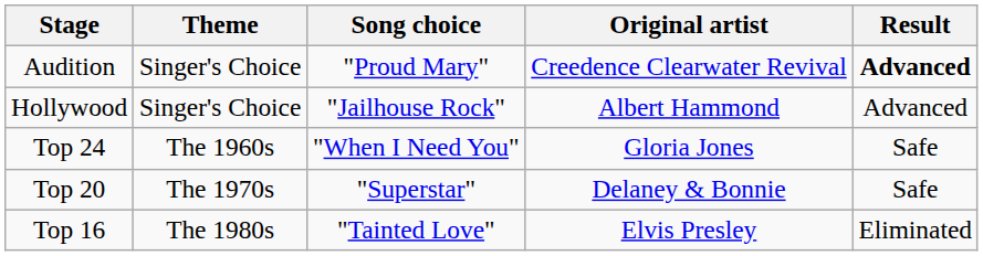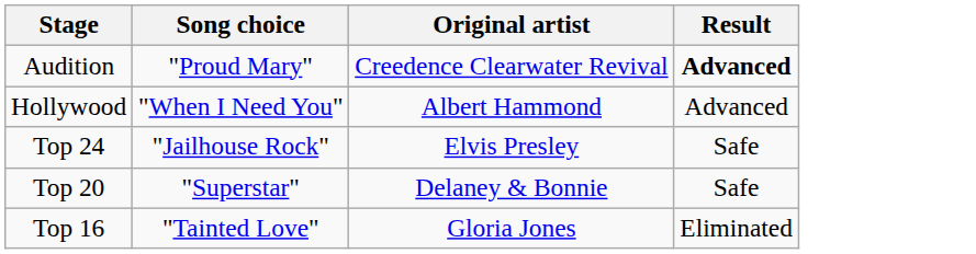- column: Theme | Singer's Choice | Singer's Choice | The 1960s | The 1970s | The 1980s
Hollywood | Song choice: "Jailhouse Rock" -> "When I Need You"
Top 24 | Song choice: "When I Need You" -> "Jailhouse Rock"
Top 24 | Original artist: Gloria Jones -> Elvis Presley
Top 16 | Original artist: Elvis Presley -> Gloria Jones
